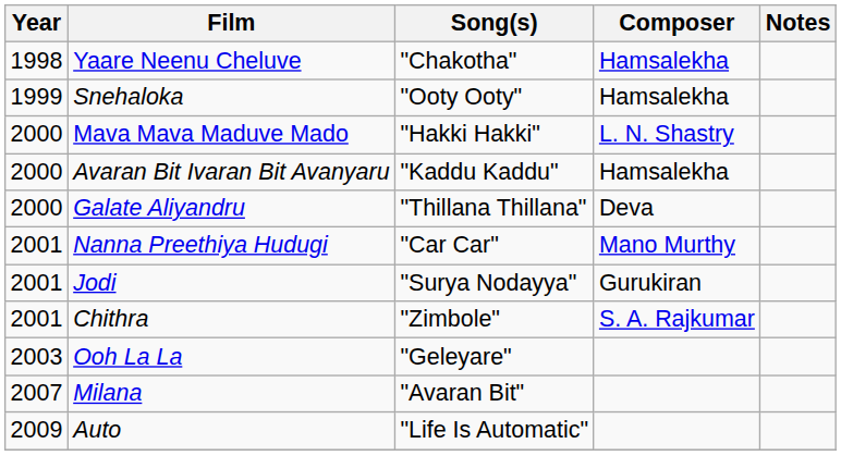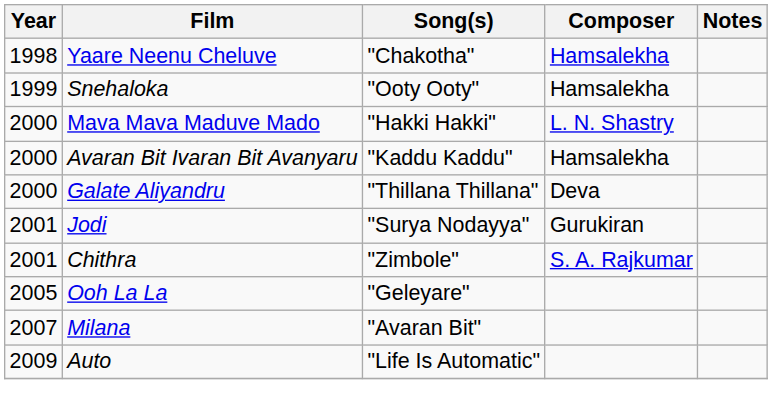- row: 2001 | Nanna Preethiya Hudugi | "Car Car" | Mano Murthy
Ooh La La | Year: 2003 -> 2005
